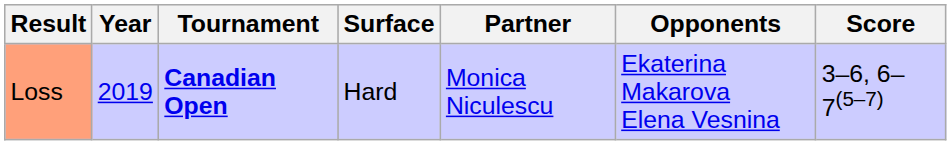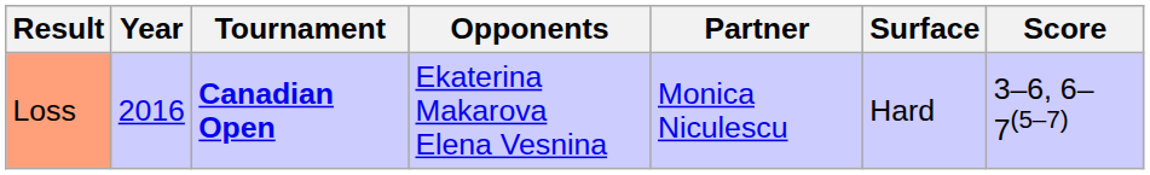columns swapped: Surface <-> Opponents
Loss | Year: 2019 -> 2016
